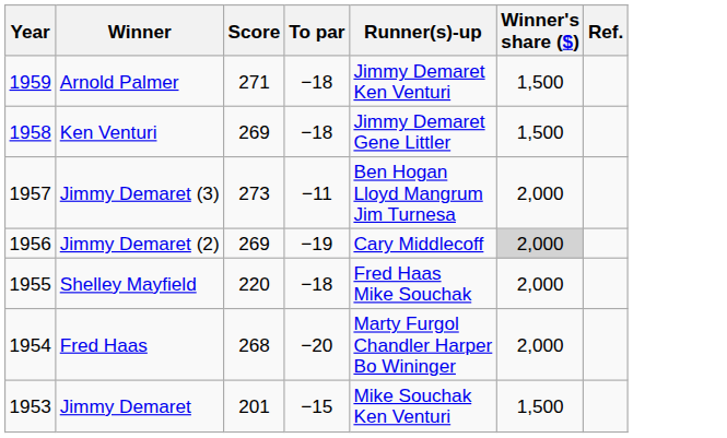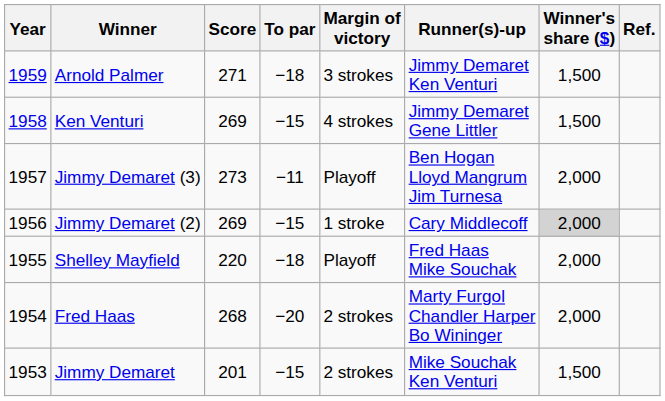+ column: Margin of victory | 3 strokes | 4 strokes | Playoff | 1 stroke | Playoff | 2 strokes | 2 strokes
Ken Venturi | To par: −18 -> −15
Jimmy Demaret (2) | To par: −19 -> −15
